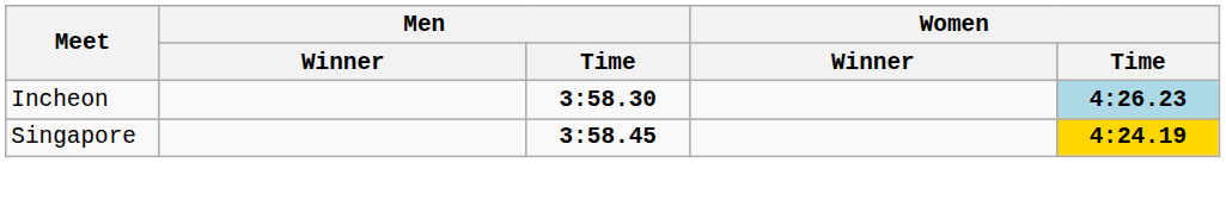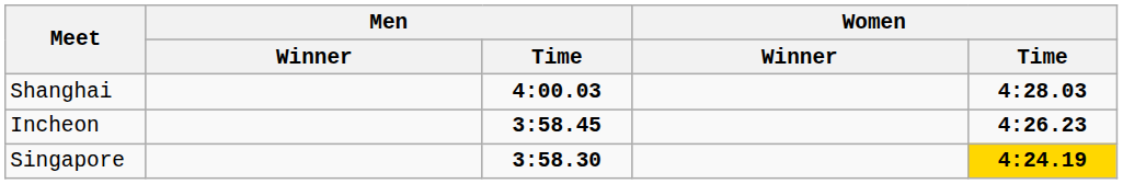+ row: Shanghai | 4:00.03 | 4:28.03
Incheon | Men / Time: 3:58.30 -> 3:58.45
Incheon | Women / Time: lightblue background -> no background
Singapore | Men / Time: 3:58.45 -> 3:58.30
